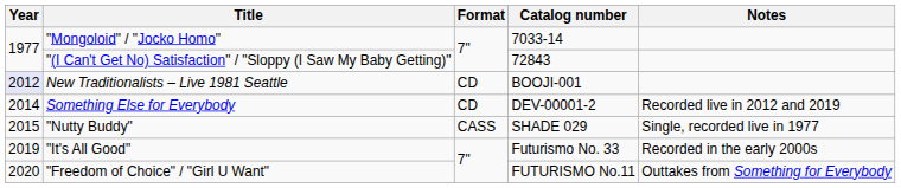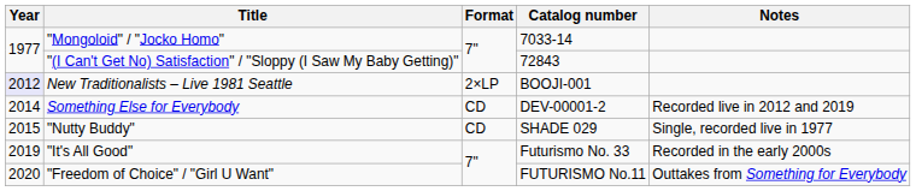New Traditionalists – Live 1981 Seattle | Format: CD -> 2×LP
"Nutty Buddy" | Format: CASS -> CD
